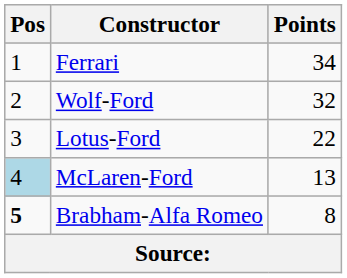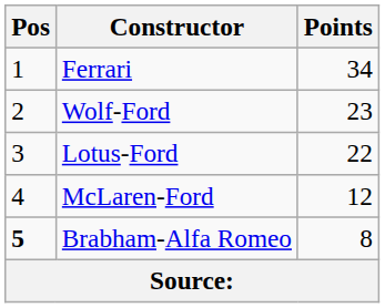Wolf-Ford | Points: 32 -> 23
McLaren-Ford | Pos: lightblue background -> no background
McLaren-Ford | Points: 13 -> 12
